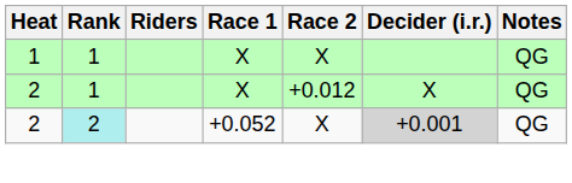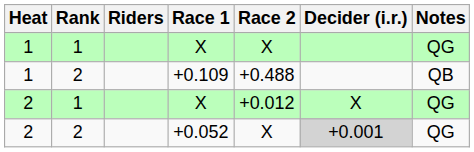+ row: 1 | 2 | +0.109 | +0.488 | QB
+0.052 | Rank: paleturquoise background -> no background
